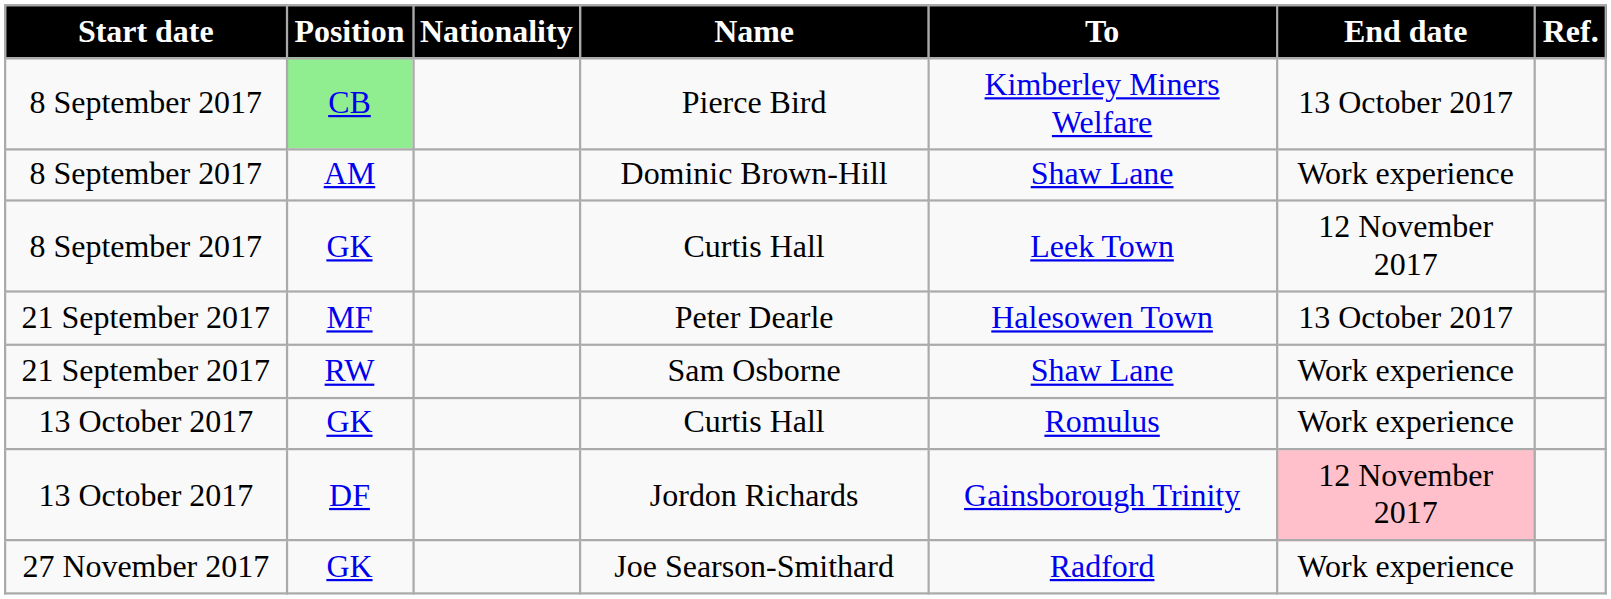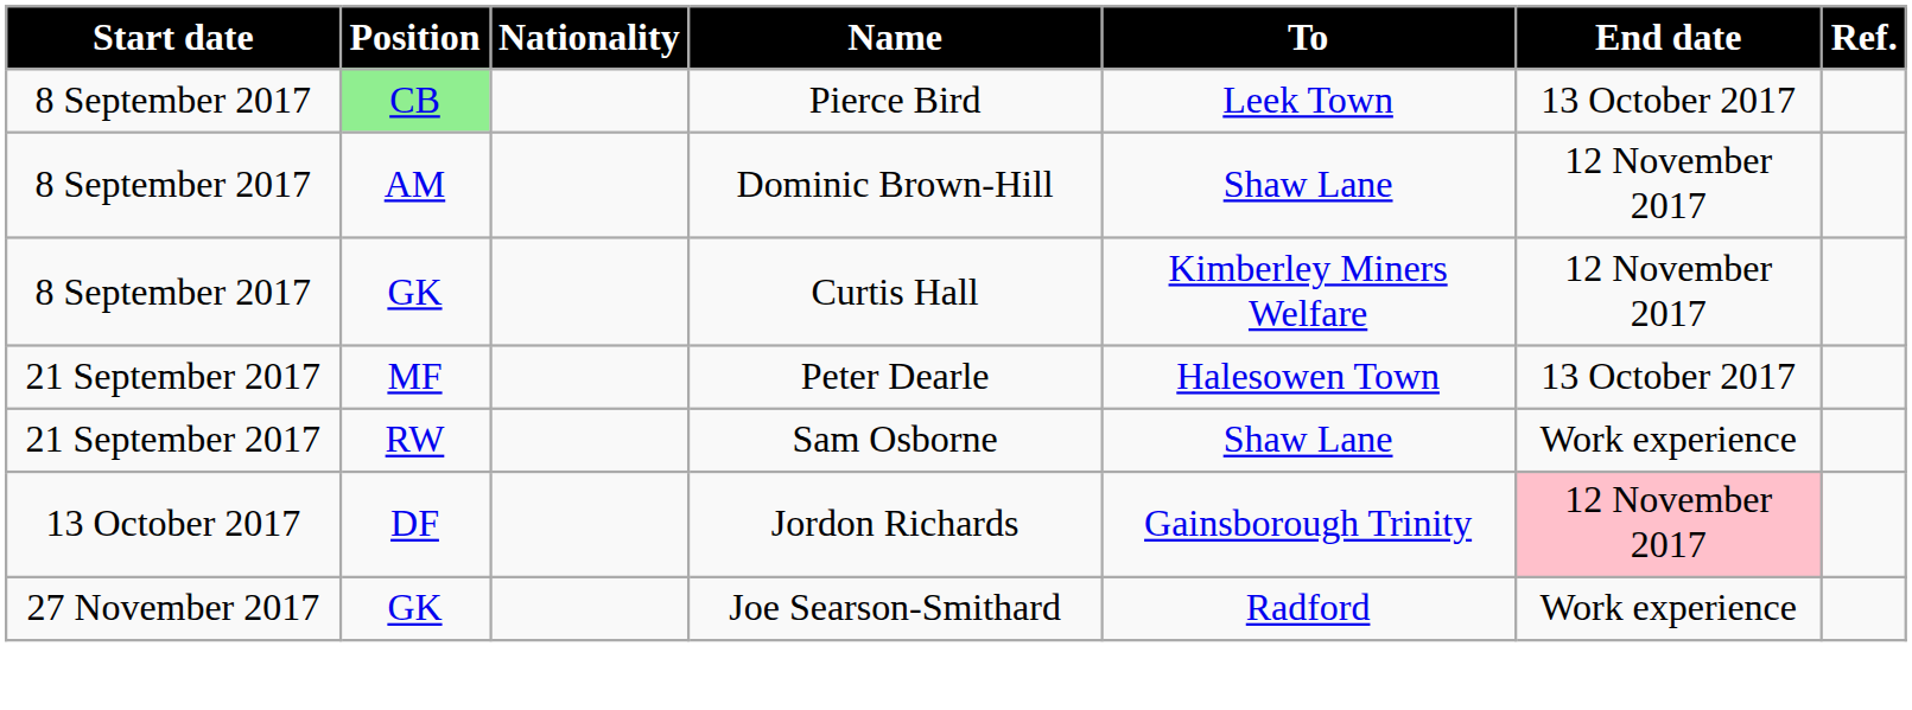Pierce Bird | To: Kimberley Miners Welfare -> Leek Town
Dominic Brown-Hill | End date: Work experience -> 12 November 2017
8 September 2017 / Curtis Hall | To: Leek Town -> Kimberley Miners Welfare
- row: 13 October 2017 | GK | Curtis Hall | Romulus | Work experience
